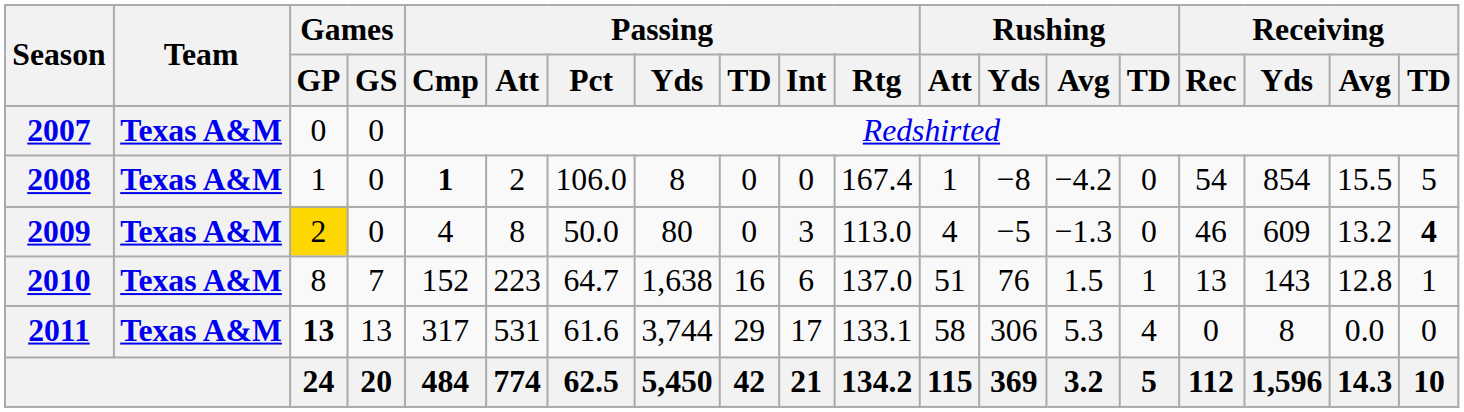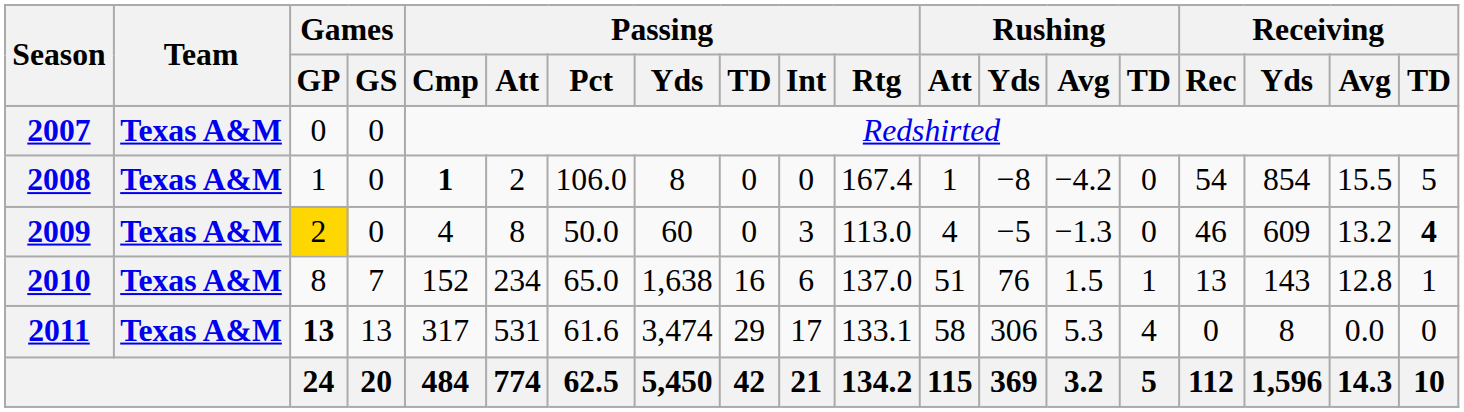2009 | Passing / Yds: 80 -> 60
2010 | Passing / Att: 223 -> 234
2010 | Passing / Pct: 64.7 -> 65.0
2011 | Passing / Yds: 3,744 -> 3,474
